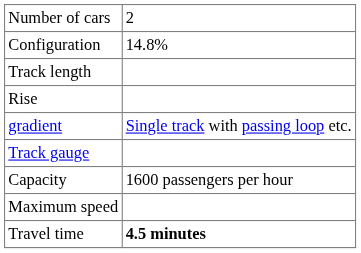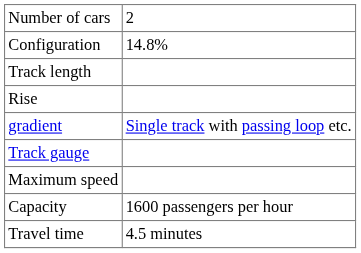rows swapped: Capacity <-> Maximum speed
Travel time | column 2: bold -> normal
